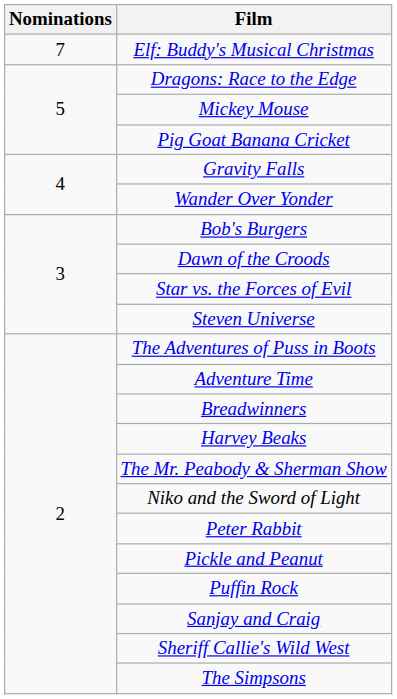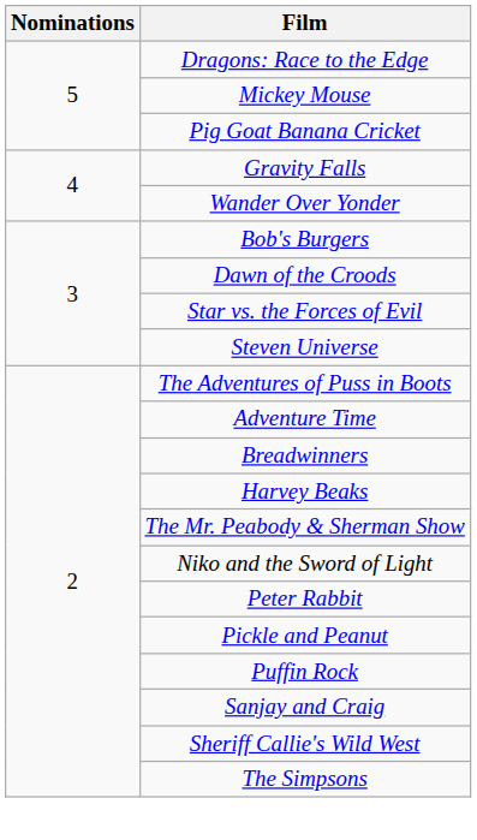- row: 7 | Elf: Buddy's Musical Christmas
